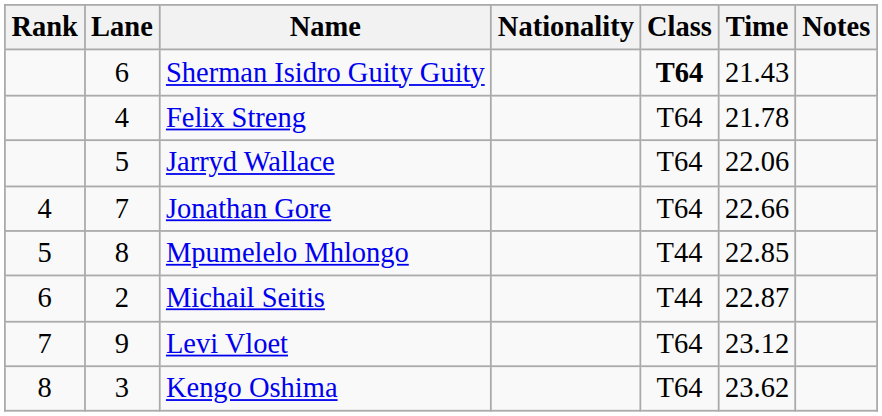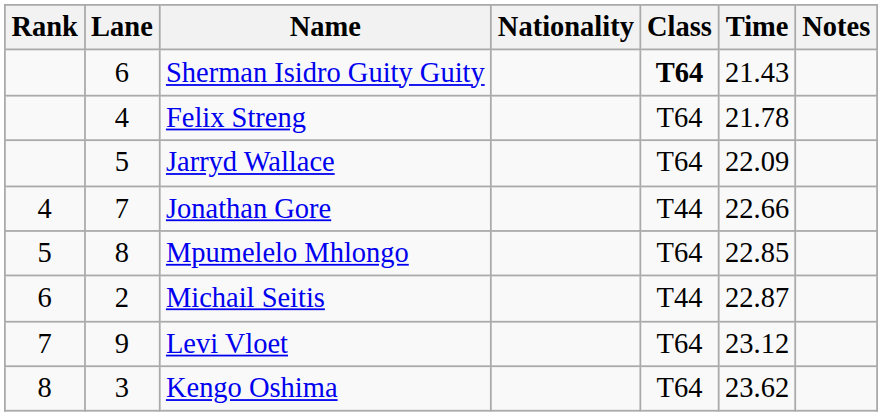Jarryd Wallace | Time: 22.06 -> 22.09
Jonathan Gore | Class: T64 -> T44
Mpumelelo Mhlongo | Class: T44 -> T64
